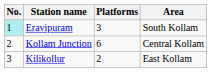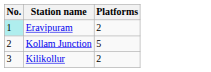- column: Area | South Kollam | Central Kollam | East Kollam
Eravipuram | Platforms: 3 -> 2
Kollam Junction | Platforms: 6 -> 5
